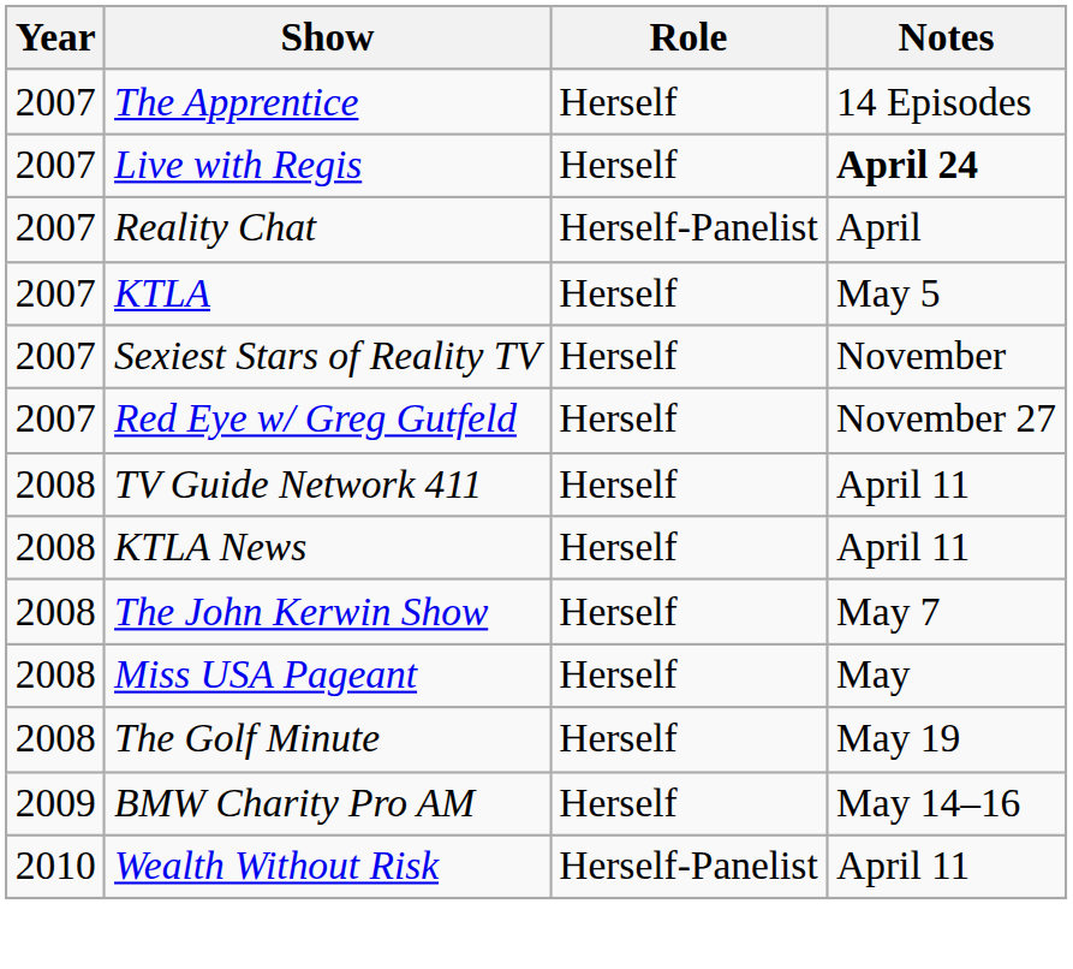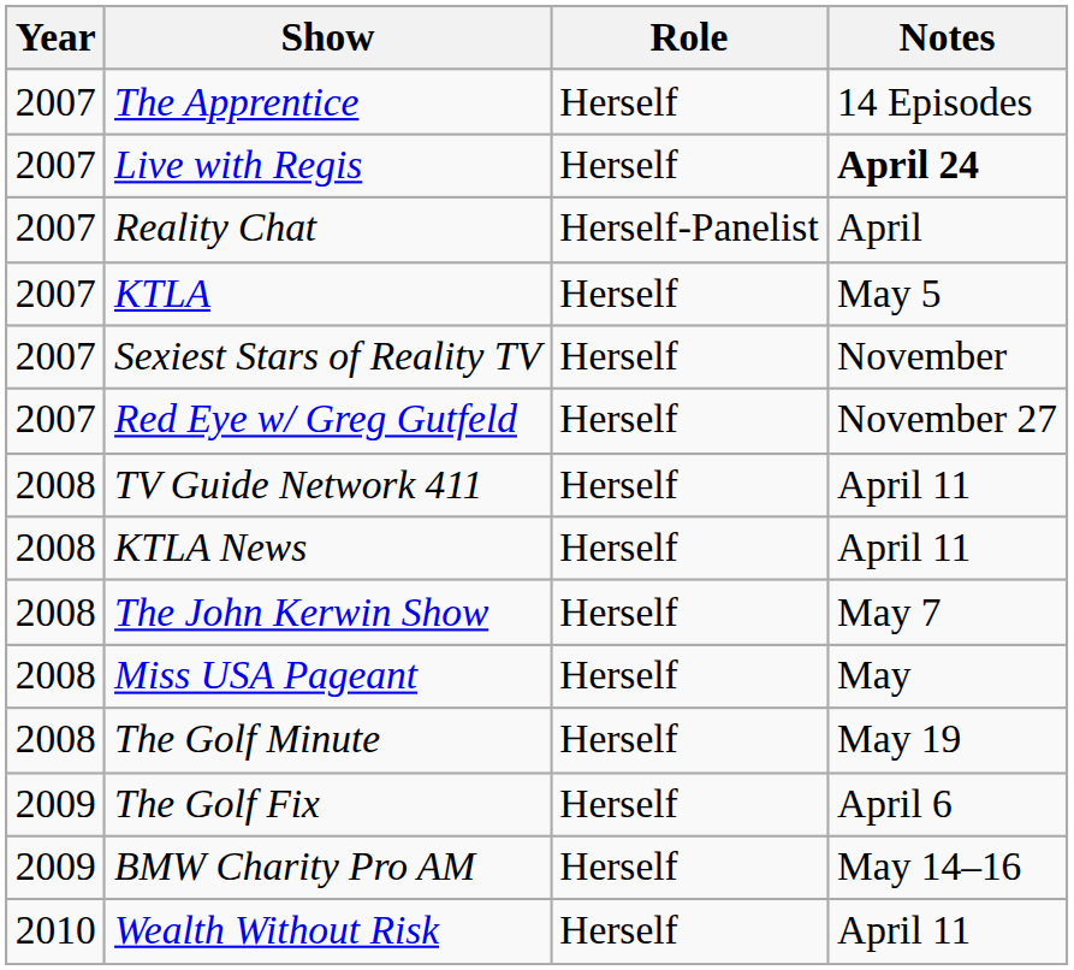+ row: 2009 | The Golf Fix | Herself | April 6
Wealth Without Risk | Role: Herself-Panelist -> Herself
